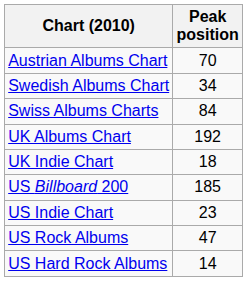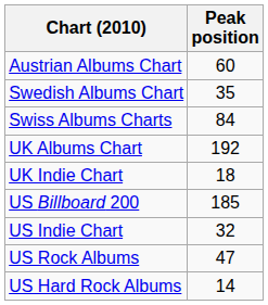Austrian Albums Chart | Peak position: 70 -> 60
Swedish Albums Chart | Peak position: 34 -> 35
US Indie Chart | Peak position: 23 -> 32
